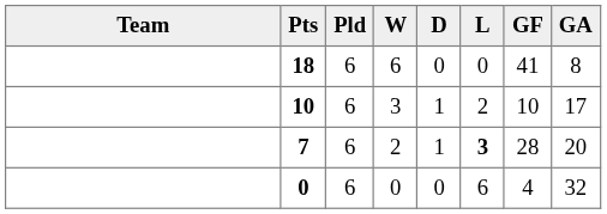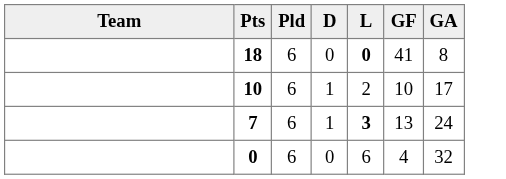- column: W | 6 | 3 | 2 | 0
18 | L: normal -> bold
7 | GF: 28 -> 13
7 | GA: 20 -> 24
